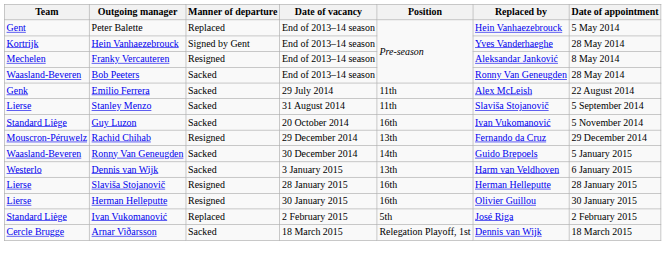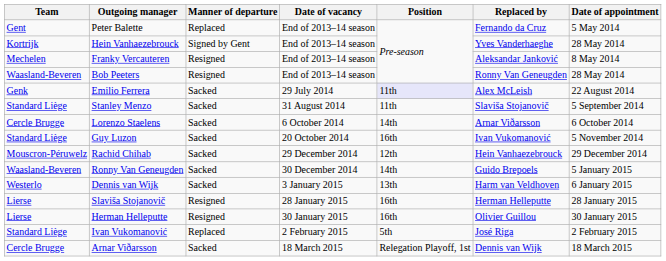Peter Balette | Replaced by: Hein Vanhaezebrouck -> Fernando da Cruz
Bob Peeters | Manner of departure: Sacked -> Resigned
Emilio Ferrera | Position: no background -> lavender background
Stanley Menzo | Team: Lierse -> Standard Liège
+ row: Cercle Brugge | Lorenzo Staelens | Sacked | 6 October 2014 | 14th | Arnar Viðarsson | 6 October 2014
Rachid Chihab | Manner of departure: Resigned -> Sacked
Rachid Chihab | Position: 13th -> 12th
Rachid Chihab | Replaced by: Fernando da Cruz -> Hein Vanhaezebrouck
